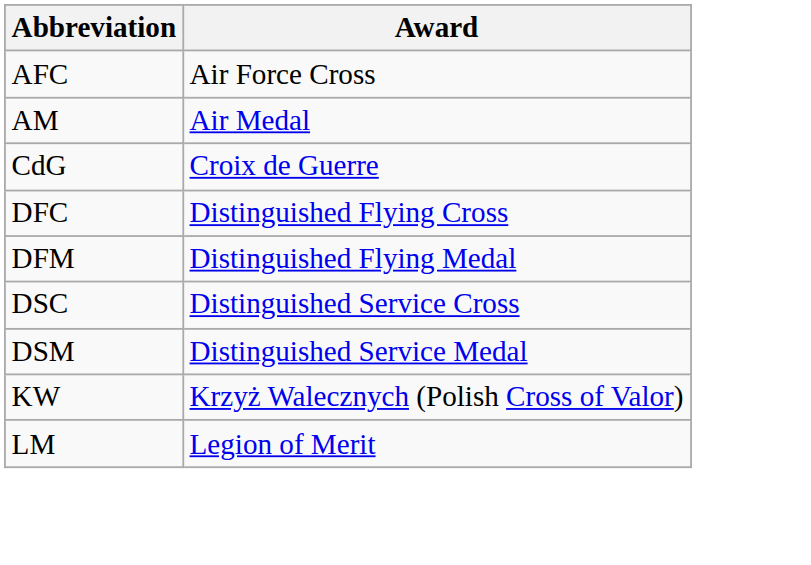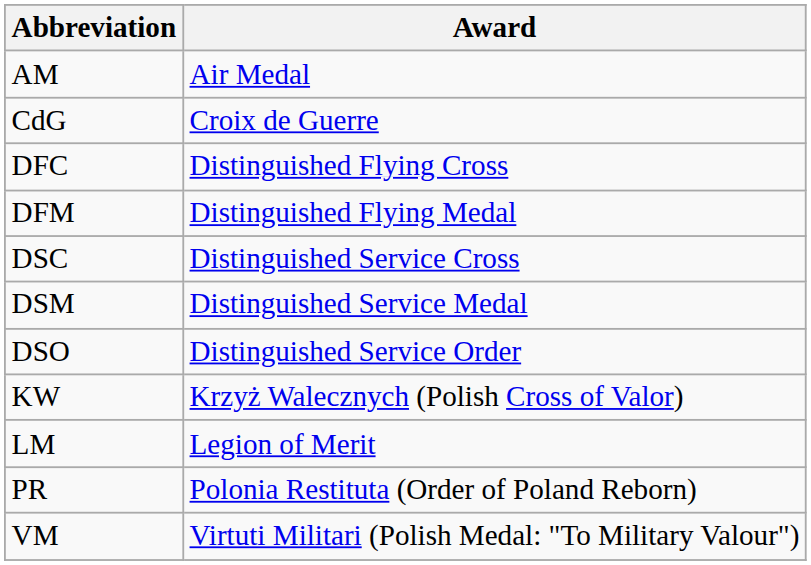- row: AFC | Air Force Cross
+ row: DSO | Distinguished Service Order
+ row: PR | Polonia Restituta (Order of Poland Reborn)
+ row: VM | Virtuti Militari (Polish Medal: "To Military Valour")
